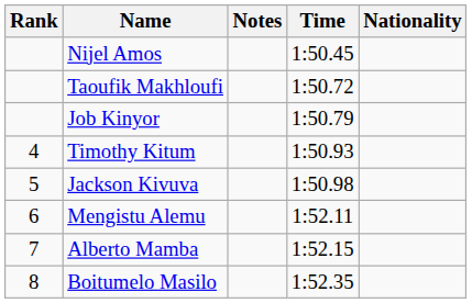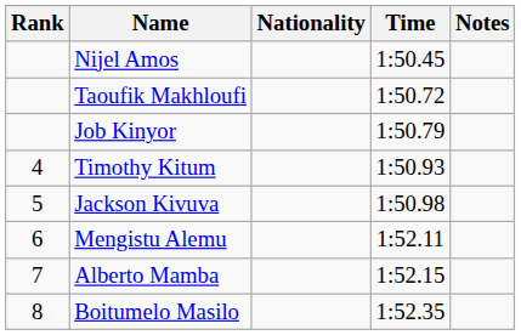columns swapped: Nationality <-> Notes
